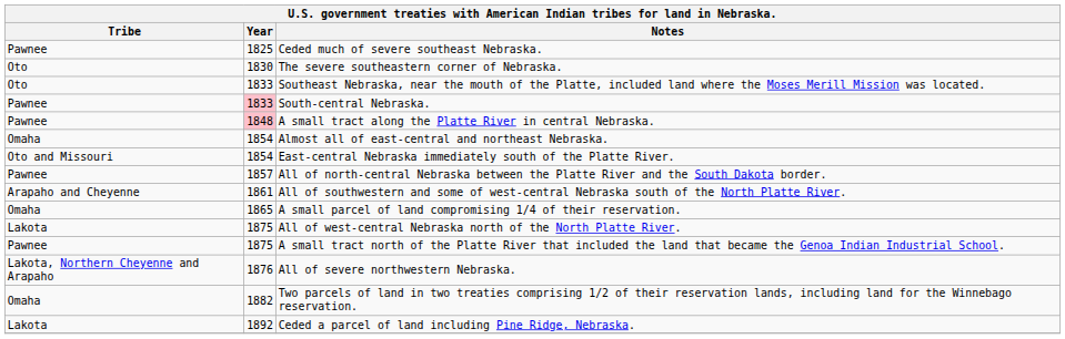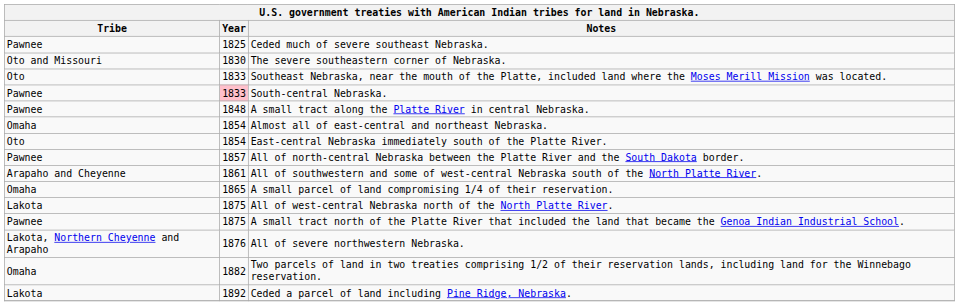The severe southeastern corner of Nebraska. | Tribe: Oto -> Oto and Missouri
A small tract along the Platte River in central Nebraska. | Year: pink background -> no background
East-central Nebraska immediately south of the Platte River. | Tribe: Oto and Missouri -> Oto
